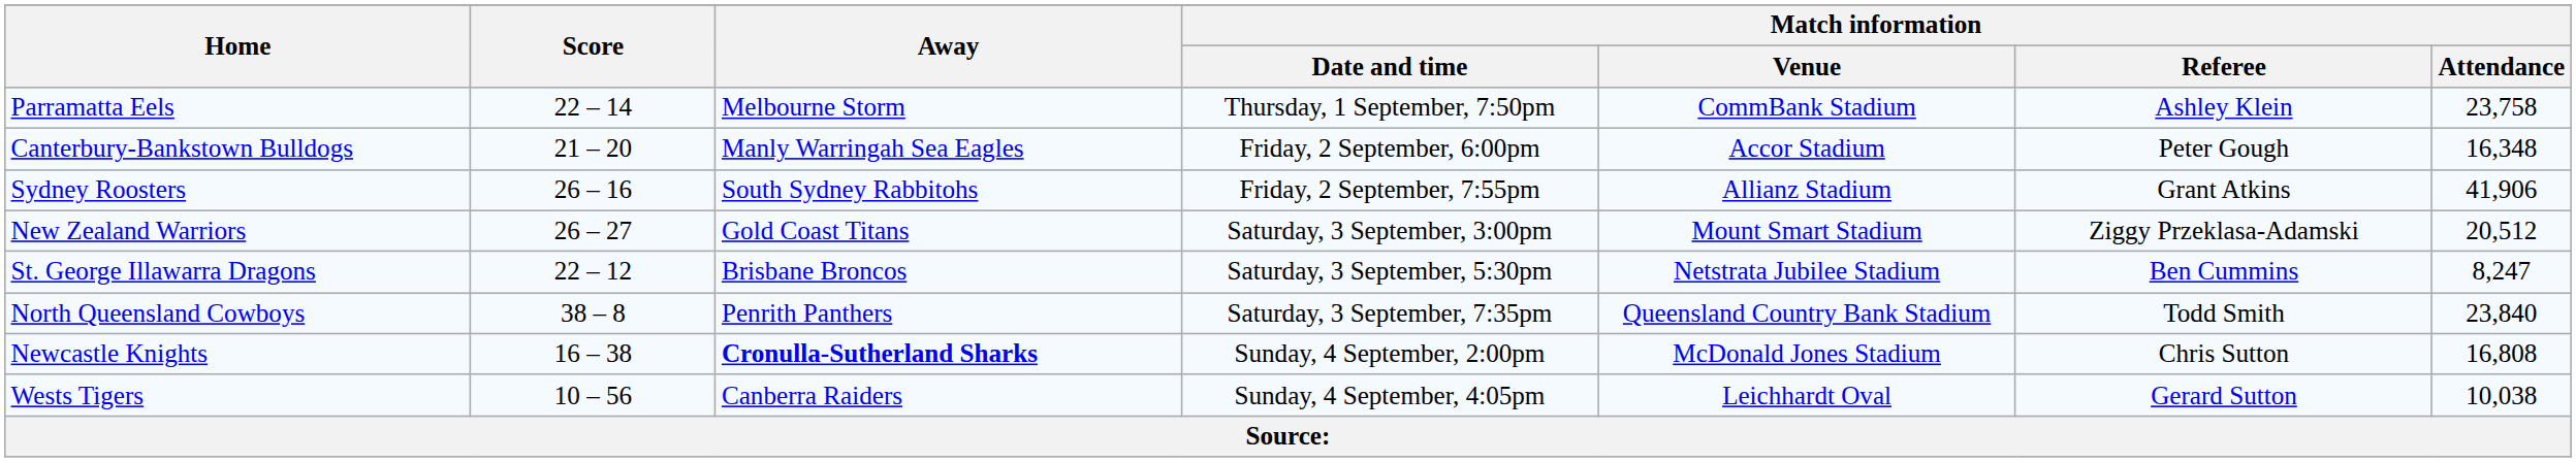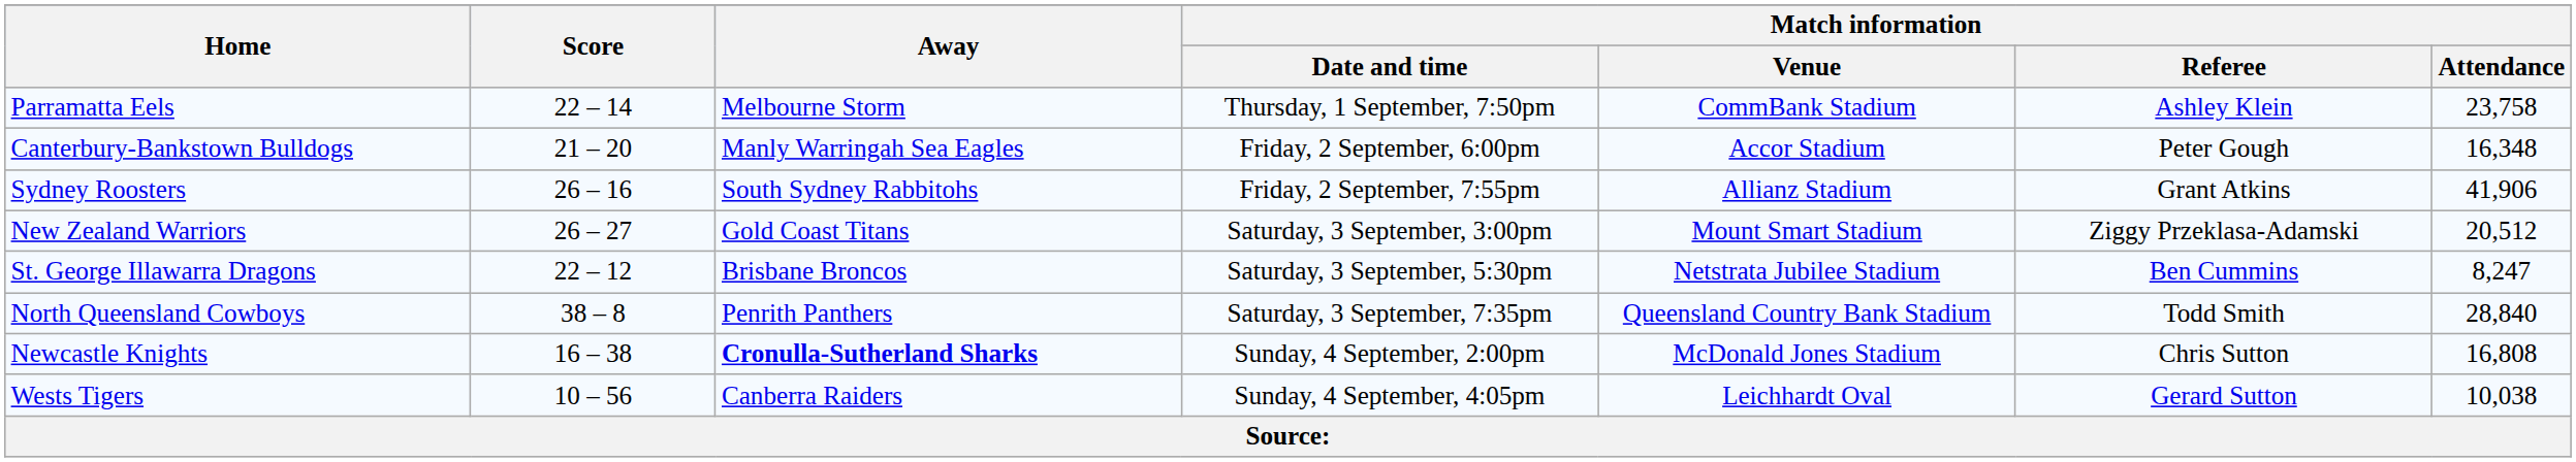North Queensland Cowboys | Match information / Attendance: 23,840 -> 28,840
